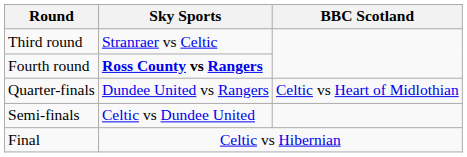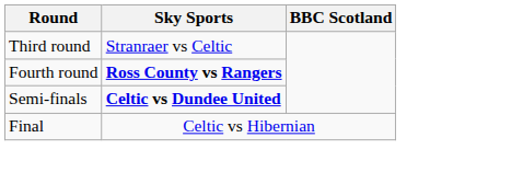- row: Quarter-finals | Dundee United vs Rangers | Celtic vs Heart of Midlothian
Semi-finals | Sky Sports: normal -> bold
